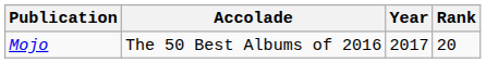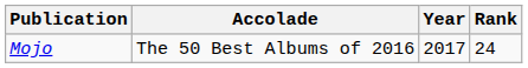Mojo | Rank: 20 -> 24
